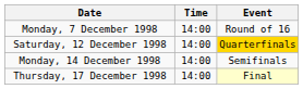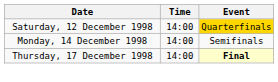- row: Monday, 7 December 1998 | 14:00 | Round of 16
Thursday, 17 December 1998 | Event: normal -> bold
